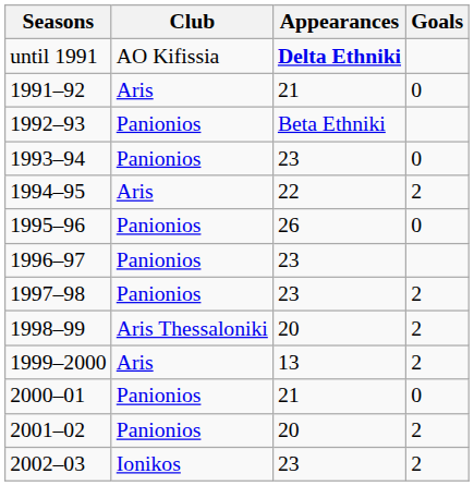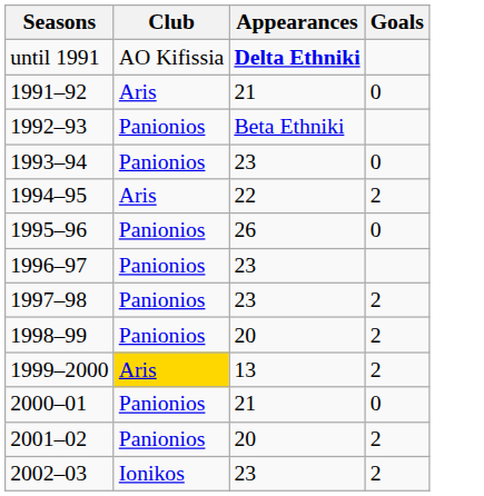1998–99 | Club: Aris Thessaloniki -> Panionios
1999–2000 | Club: no background -> gold background
